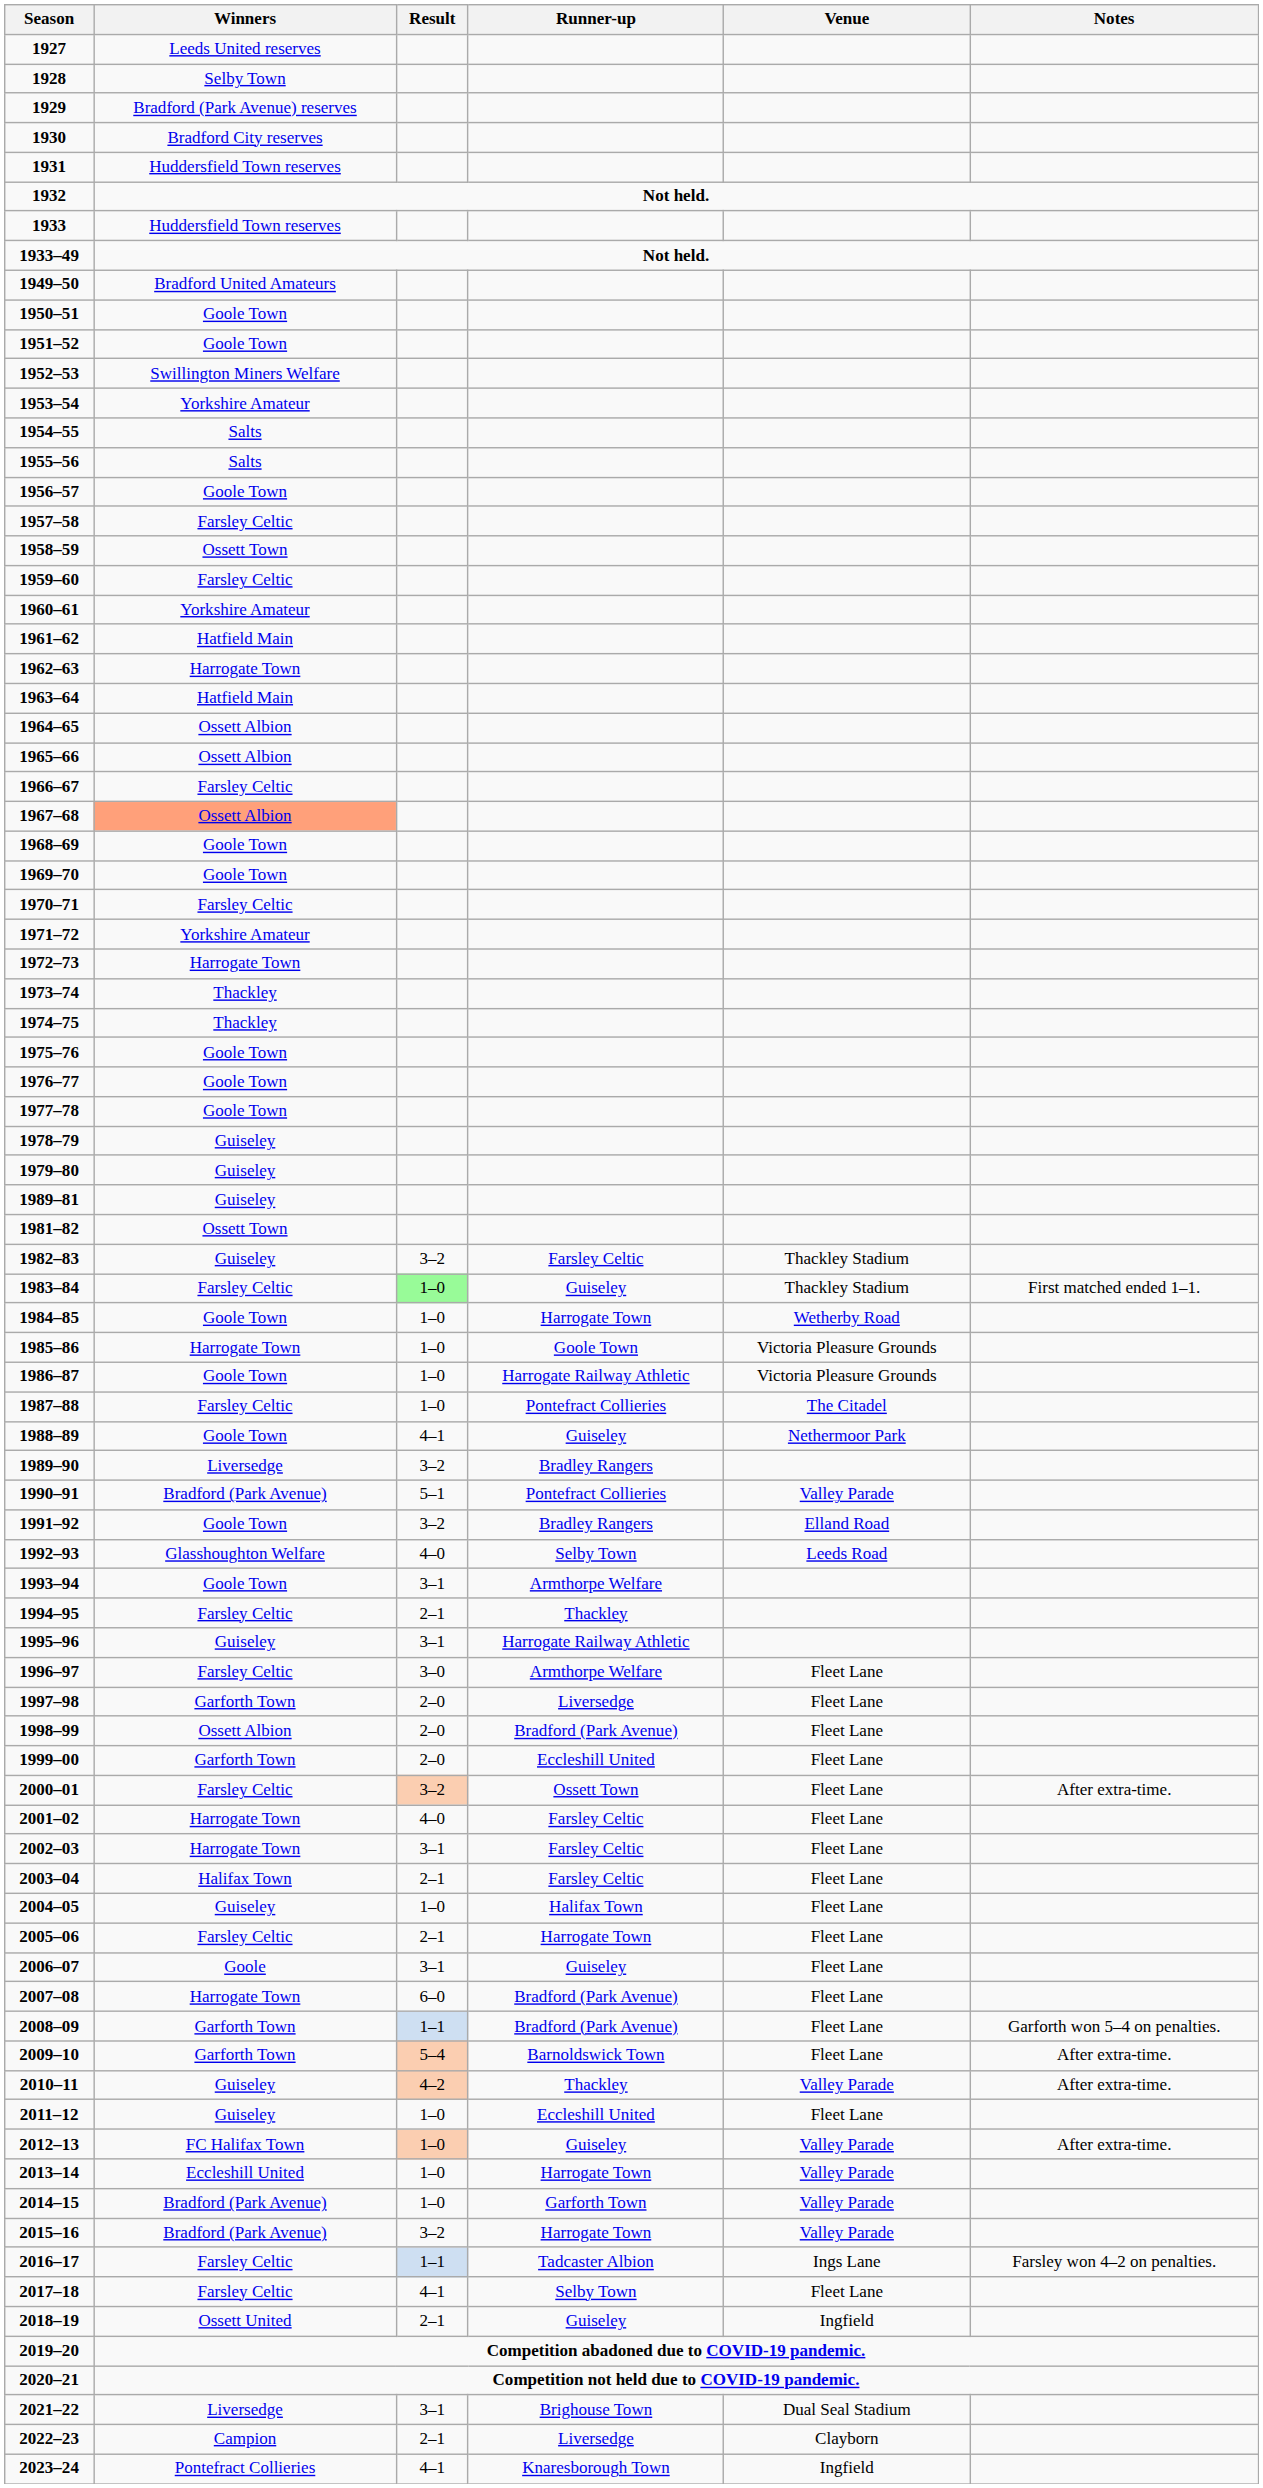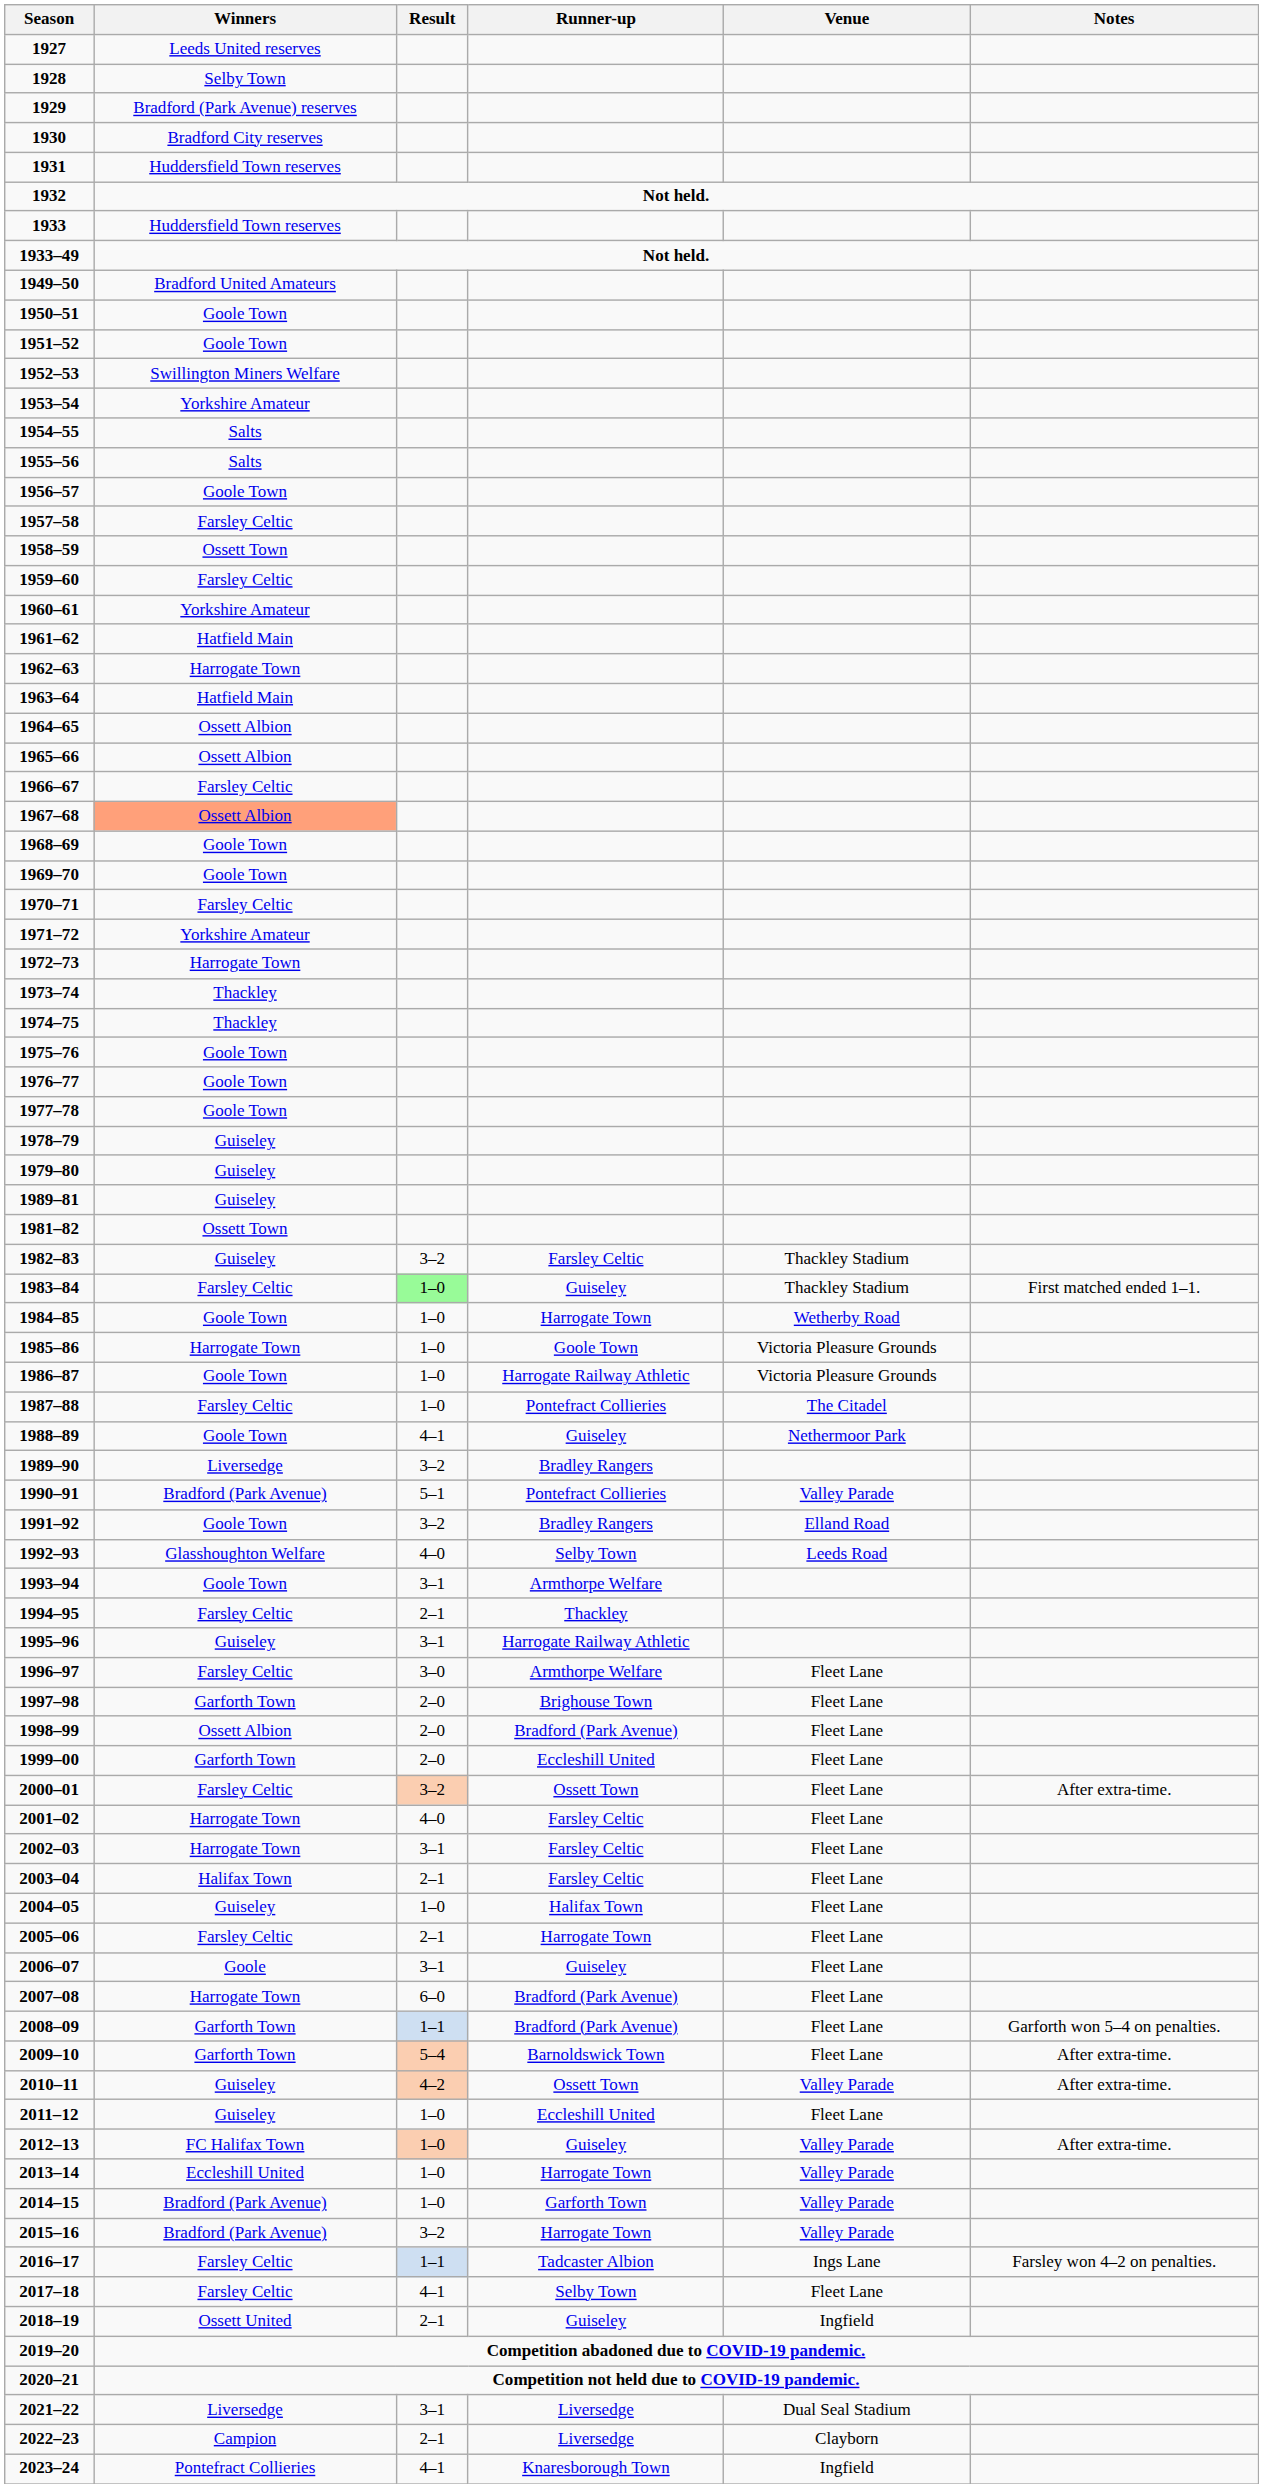1997–98 | Runner-up: Liversedge -> Brighouse Town
2010–11 | Runner-up: Thackley -> Ossett Town
2021–22 | Runner-up: Brighouse Town -> Liversedge
